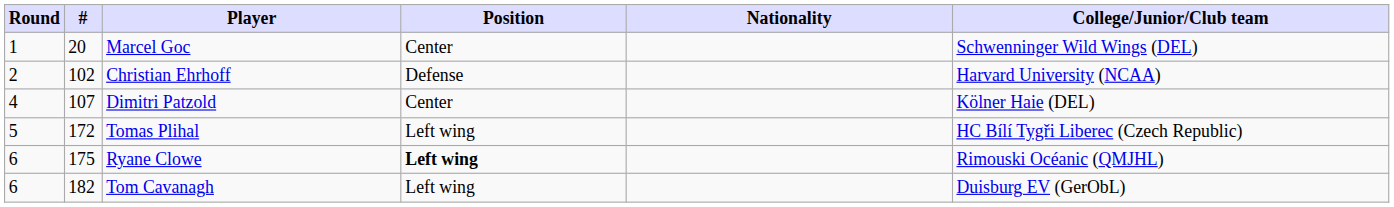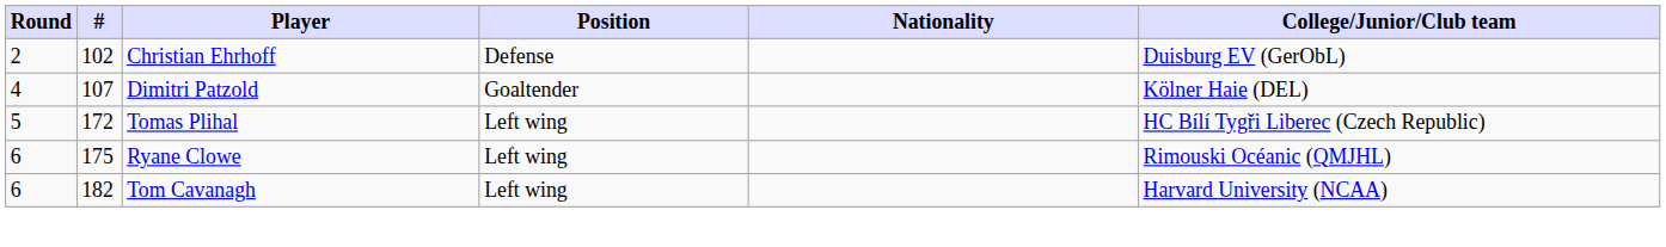- row: 1 | 20 | Marcel Goc | Center | Schwenninger Wild Wings (DEL)
Christian Ehrhoff | College/Junior/Club team: Harvard University (NCAA) -> Duisburg EV (GerObL)
Dimitri Patzold | Position: Center -> Goaltender
Ryane Clowe | Position: bold -> normal
Tom Cavanagh | College/Junior/Club team: Duisburg EV (GerObL) -> Harvard University (NCAA)
